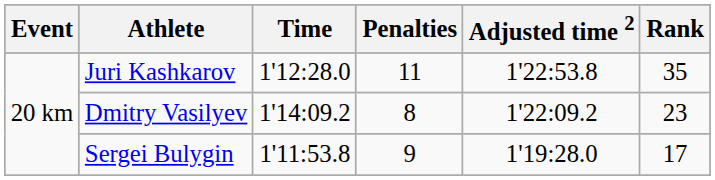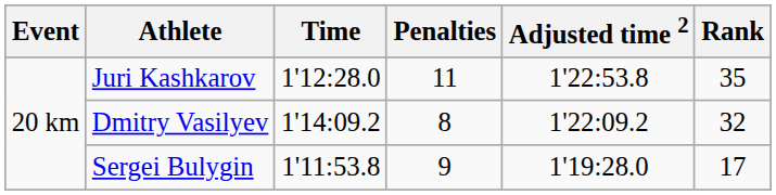Dmitry Vasilyev | Rank: 23 -> 32
